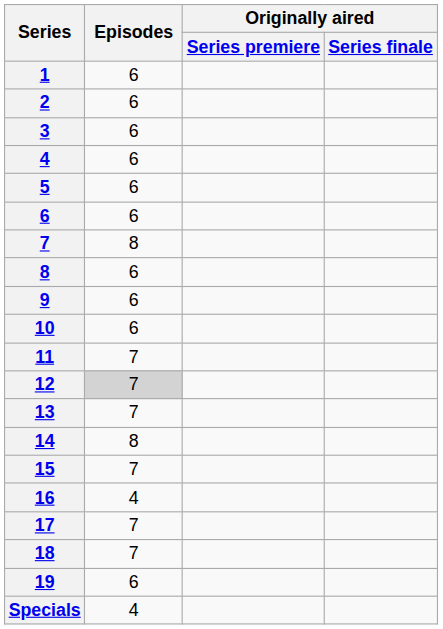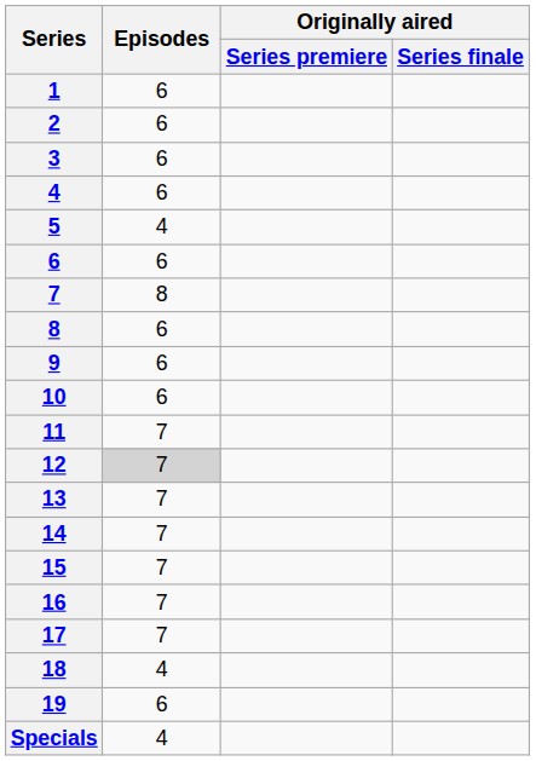5 | Episodes: 6 -> 4
14 | Episodes: 8 -> 7
16 | Episodes: 4 -> 7
18 | Episodes: 7 -> 4
